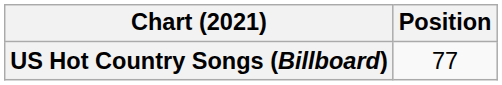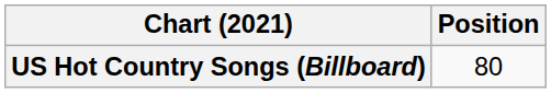US Hot Country Songs (Billboard) | Position: 77 -> 80
